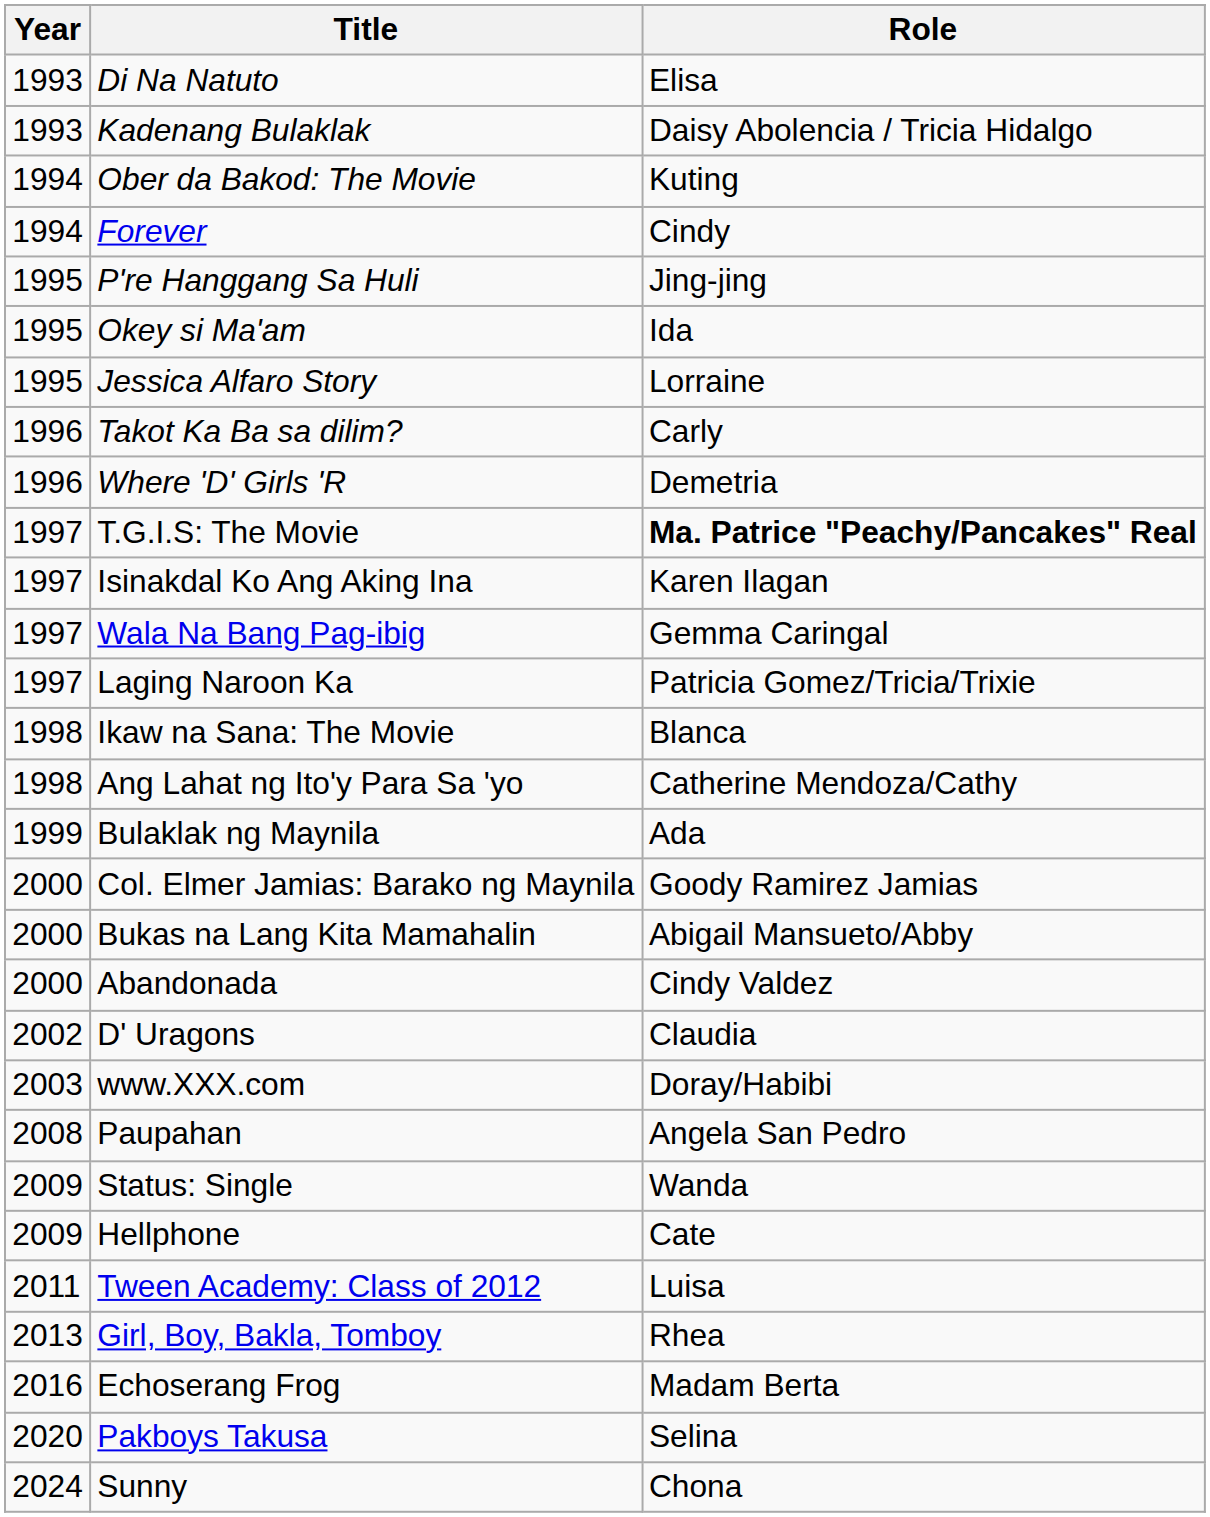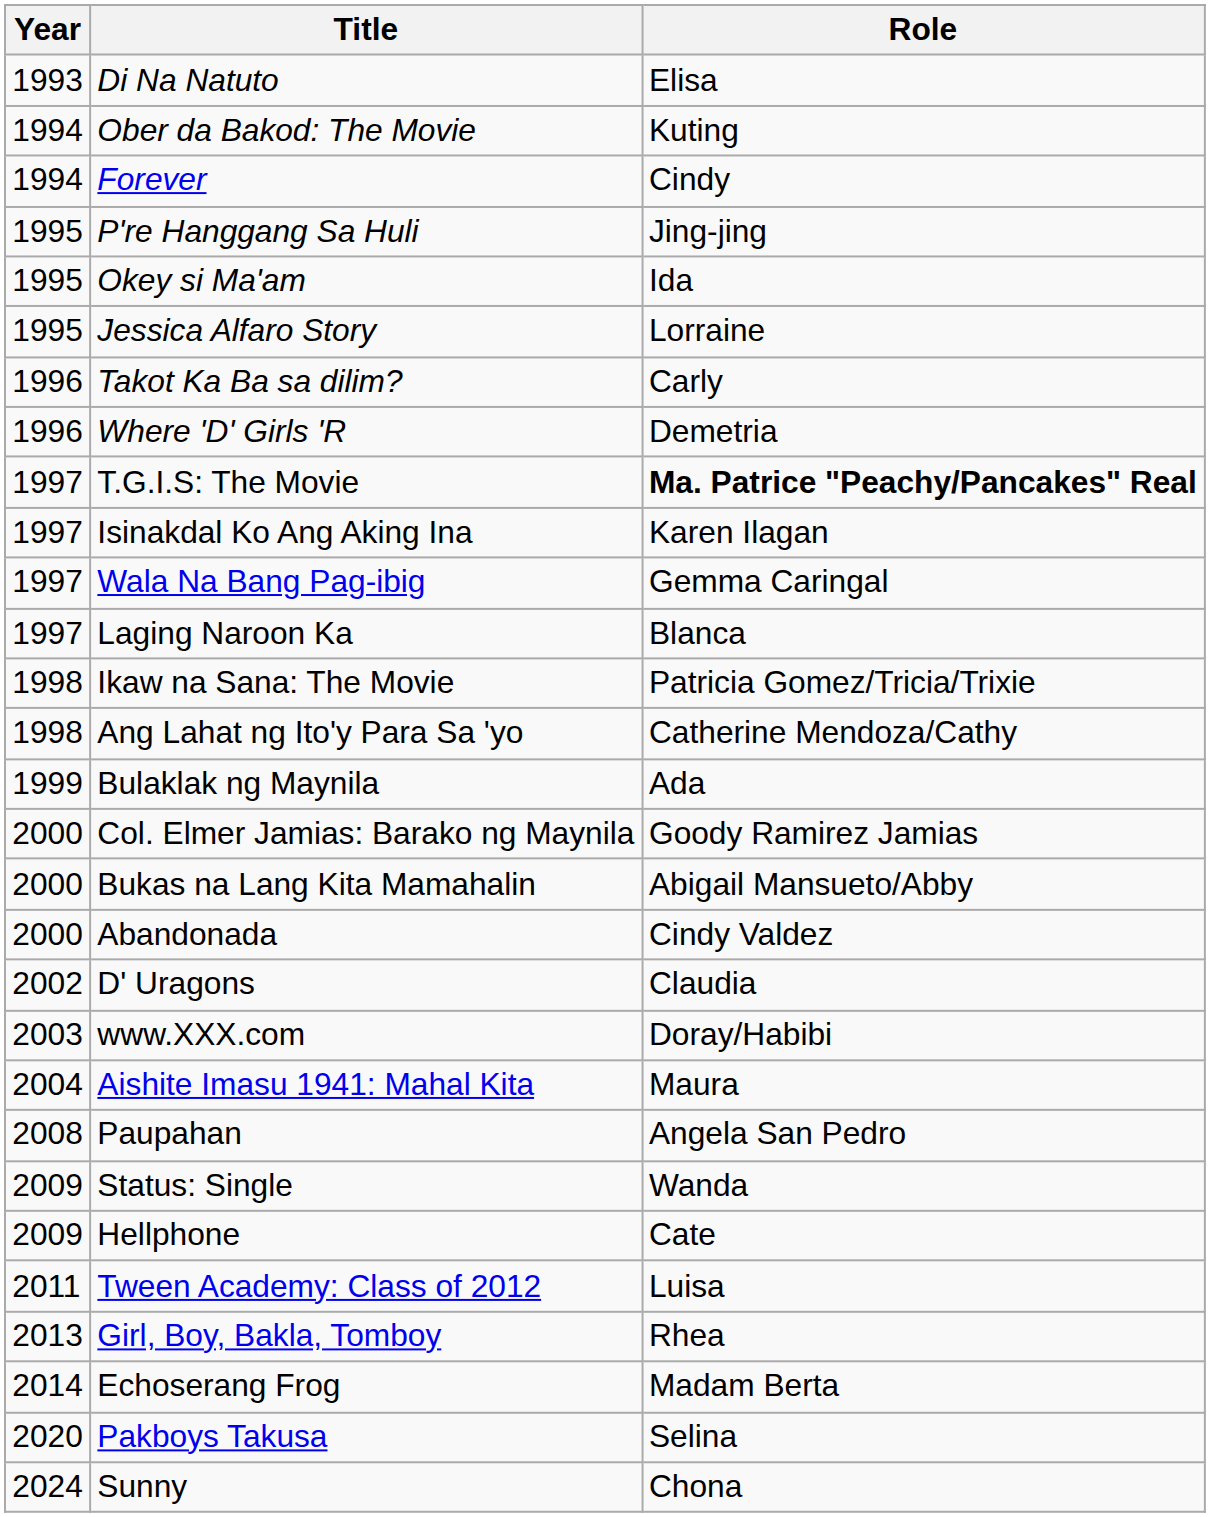- row: 1993 | Kadenang Bulaklak | Daisy Abolencia / Tricia Hidalgo
Laging Naroon Ka | Role: Patricia Gomez/Tricia/Trixie -> Blanca
Ikaw na Sana: The Movie | Role: Blanca -> Patricia Gomez/Tricia/Trixie
+ row: 2004 | Aishite Imasu 1941: Mahal Kita | Maura
Echoserang Frog | Year: 2016 -> 2014
